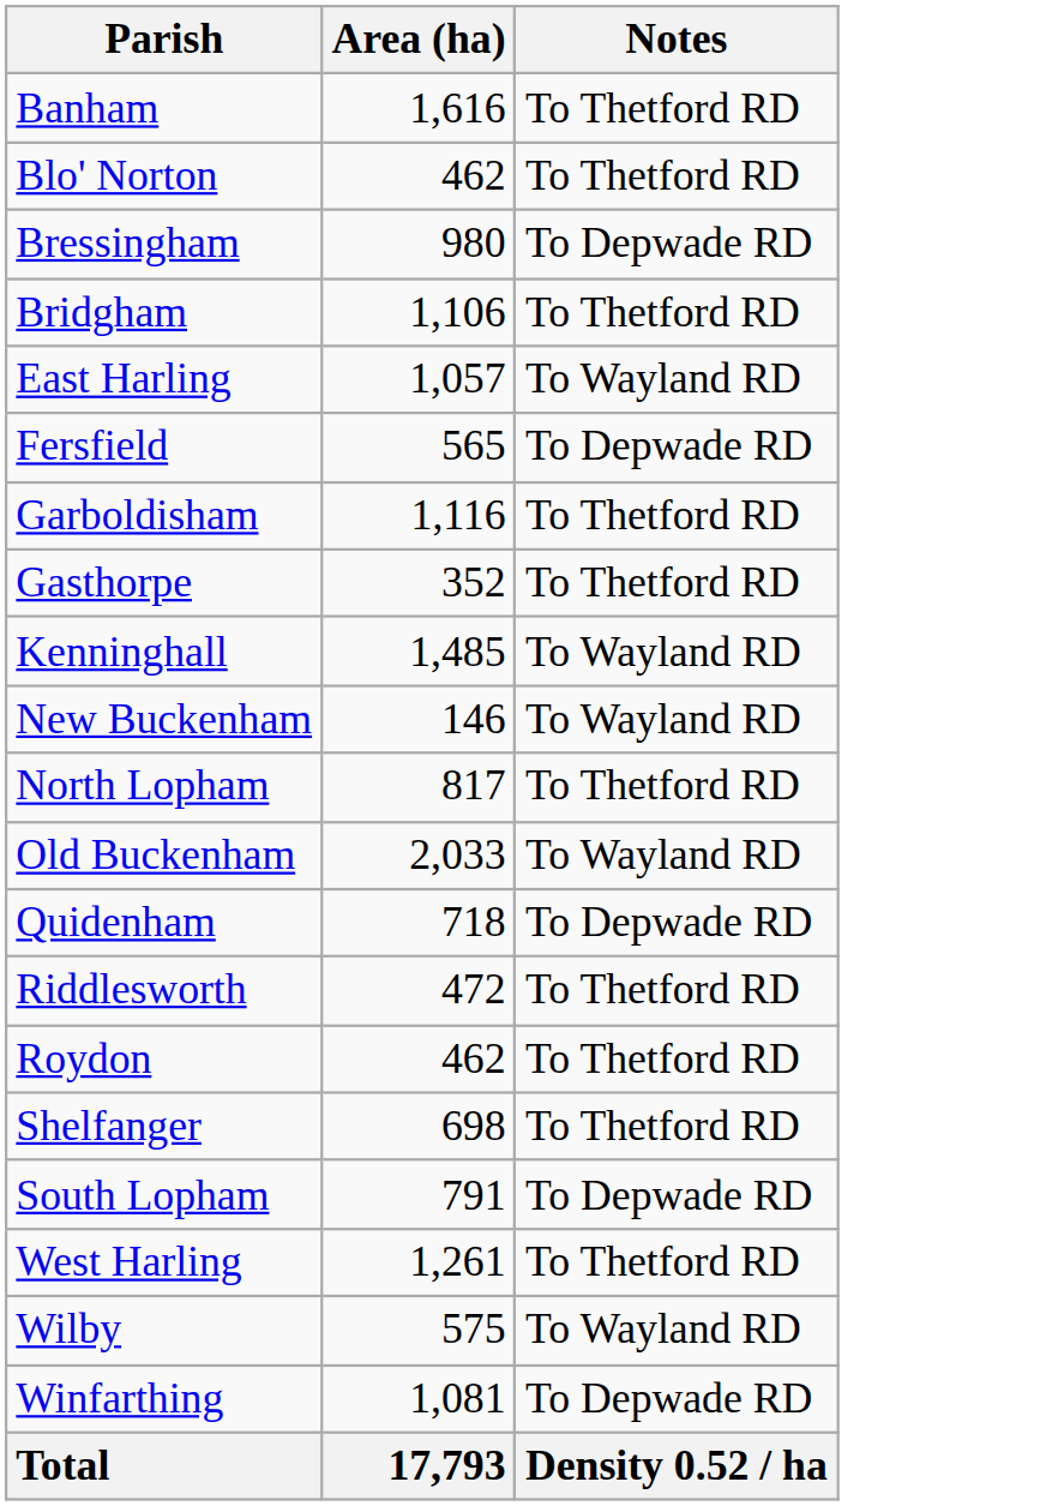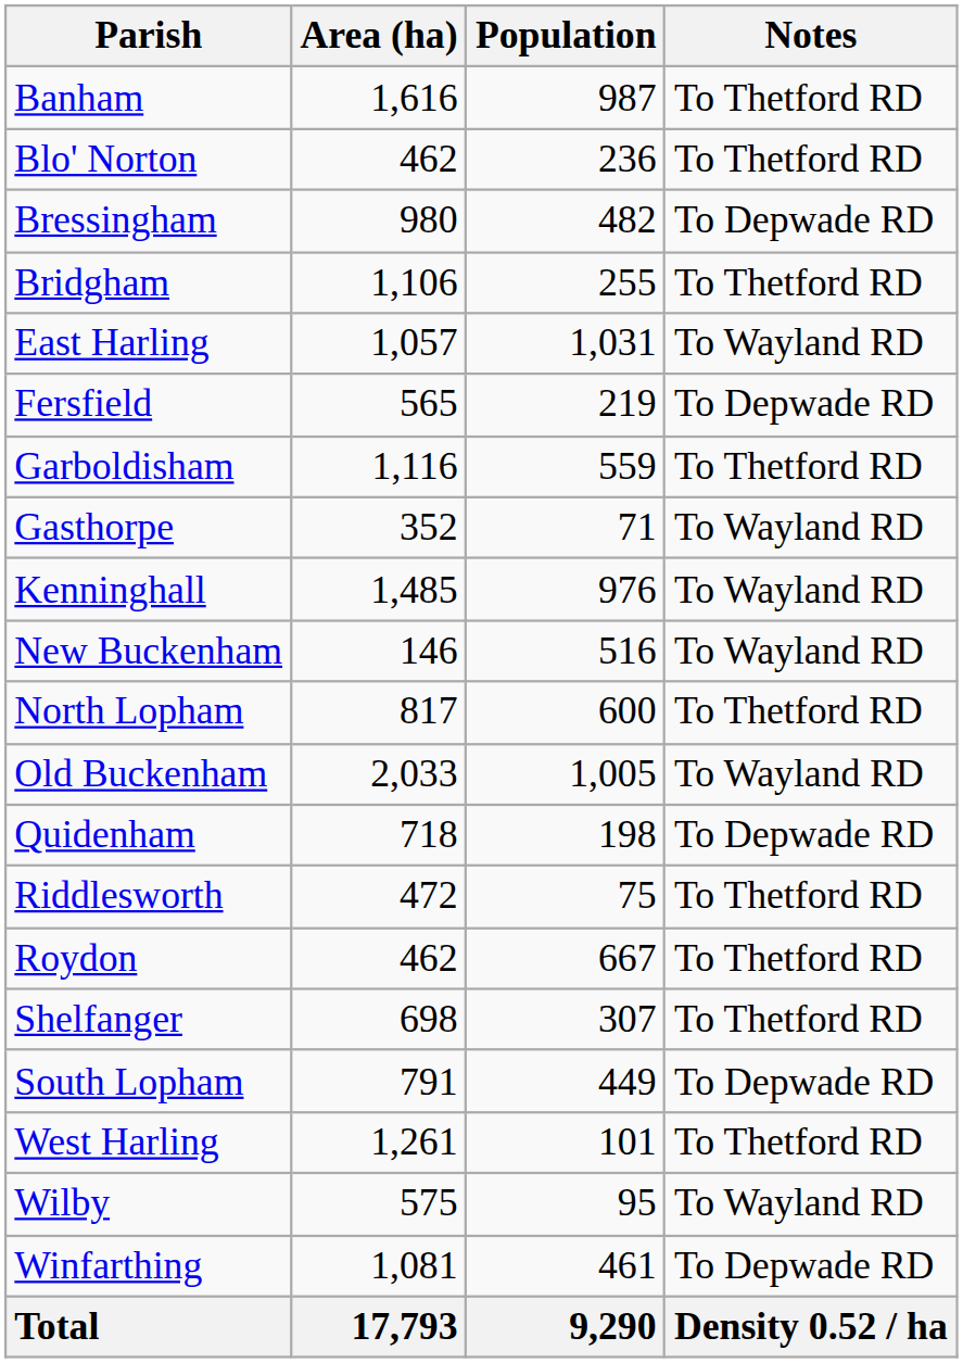+ column: Population | 987 | 236 | 482 | 255 | 1,031 | 219 | 559 | 71 | 976 | 516 | 600 | 1,005 | 198 | 75 | 667 | 307 | 449 | 101 | 95 | 461 | 9,290
Gasthorpe | Notes: To Thetford RD -> To Wayland RD
